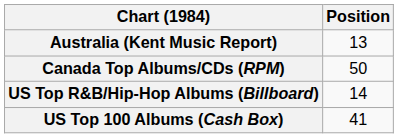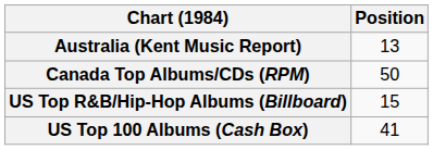US Top R&B/Hip-Hop Albums (Billboard) | Position: 14 -> 15
